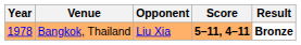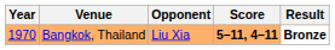Bangkok, Thailand | Year: 1978 -> 1970
